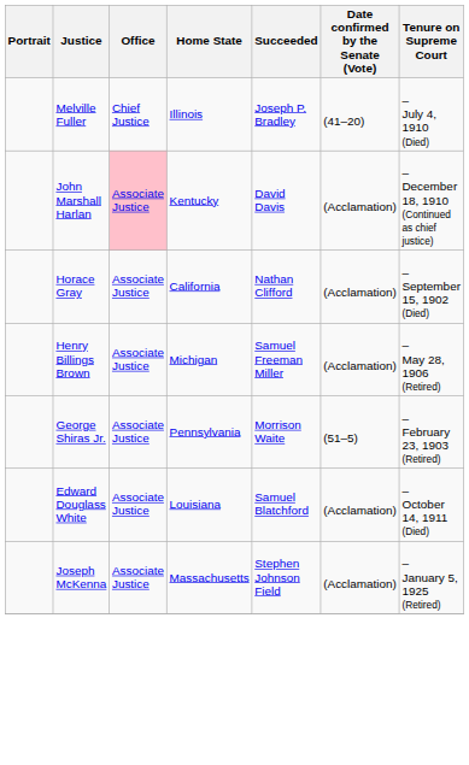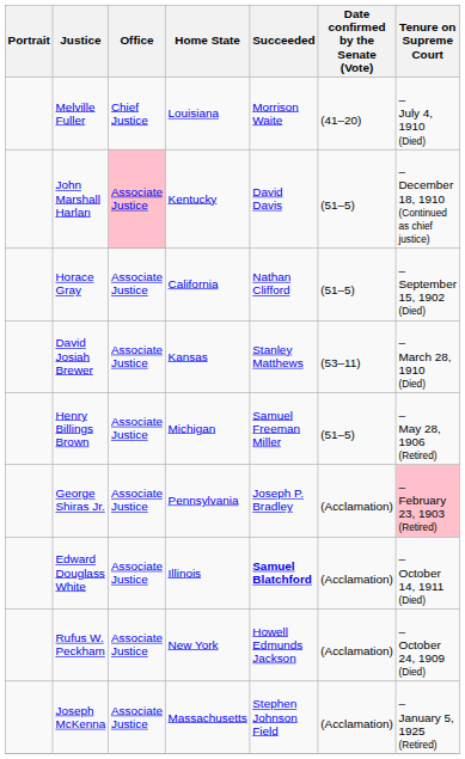Melville Fuller | Home State: Illinois -> Louisiana
Melville Fuller | Succeeded: Joseph P. Bradley -> Morrison Waite
John Marshall Harlan | Date confirmed by the Senate (Vote): (Acclamation) -> (51–5)
Horace Gray | Date confirmed by the Senate (Vote): (Acclamation) -> (51–5)
+ row: David Josiah Brewer | Associate Justice | Kansas | Stanley Matthews | (53–11) | – March 28, 1910 (Died)
Henry Billings Brown | Date confirmed by the Senate (Vote): (Acclamation) -> (51–5)
George Shiras Jr. | Succeeded: Morrison Waite -> Joseph P. Bradley
George Shiras Jr. | Date confirmed by the Senate (Vote): (51–5) -> (Acclamation)
George Shiras Jr. | Tenure on Supreme Court: no background -> pink background
Edward Douglass White | Home State: Louisiana -> Illinois
Edward Douglass White | Succeeded: normal -> bold
+ row: Rufus W. Peckham | Associate Justice | New York | Howell Edmunds Jackson | (Acclamation) | – October 24, 1909 (Died)
